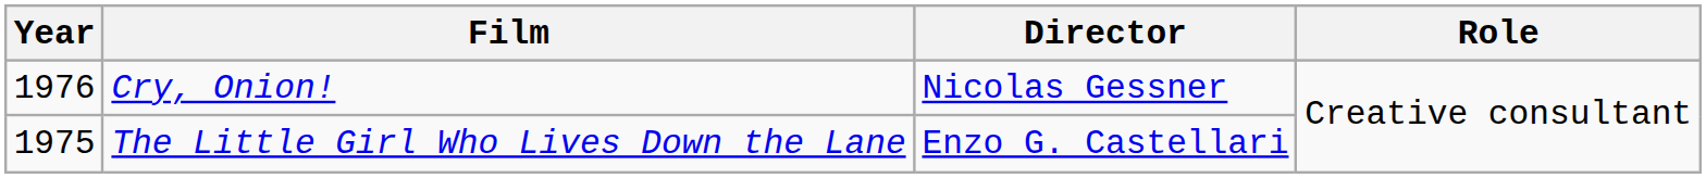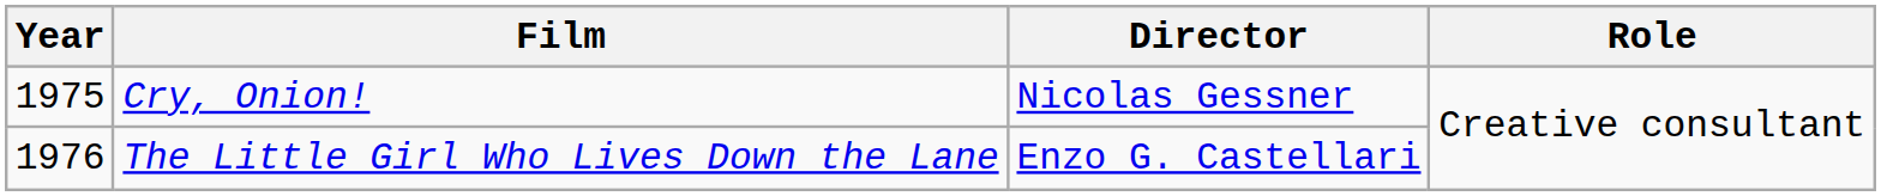Cry, Onion! | Year: 1976 -> 1975
The Little Girl Who Lives Down the Lane | Year: 1975 -> 1976
